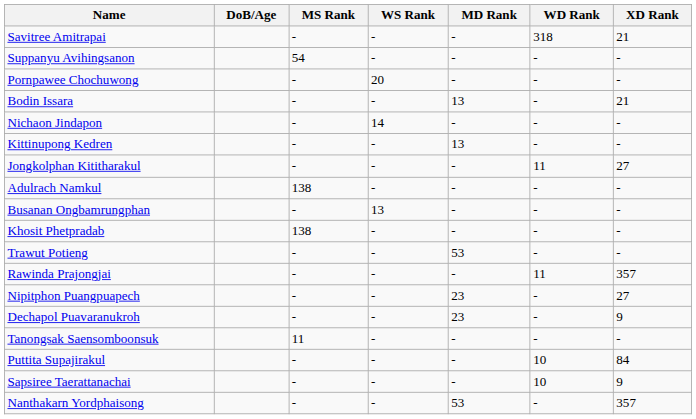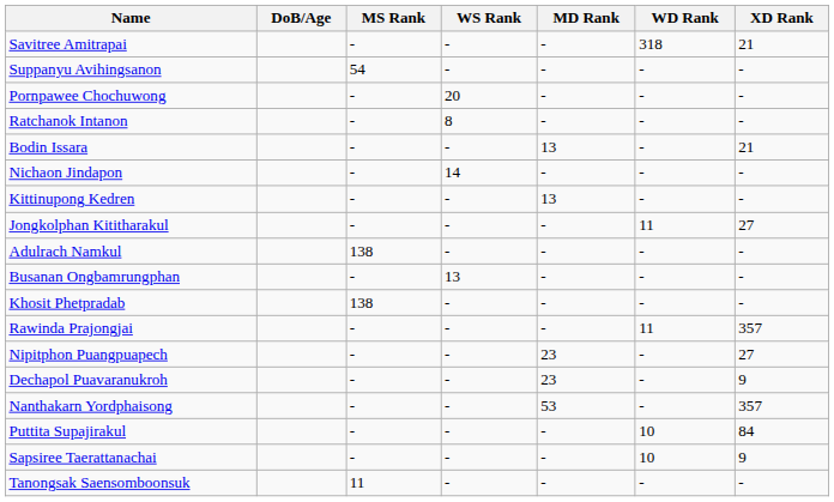+ row: Ratchanok Intanon | - | 8 | - | - | -
- row: Trawut Potieng | - | - | 53 | - | -
rows swapped: Tanongsak Saensomboonsuk <-> Nanthakarn Yordphaisong
